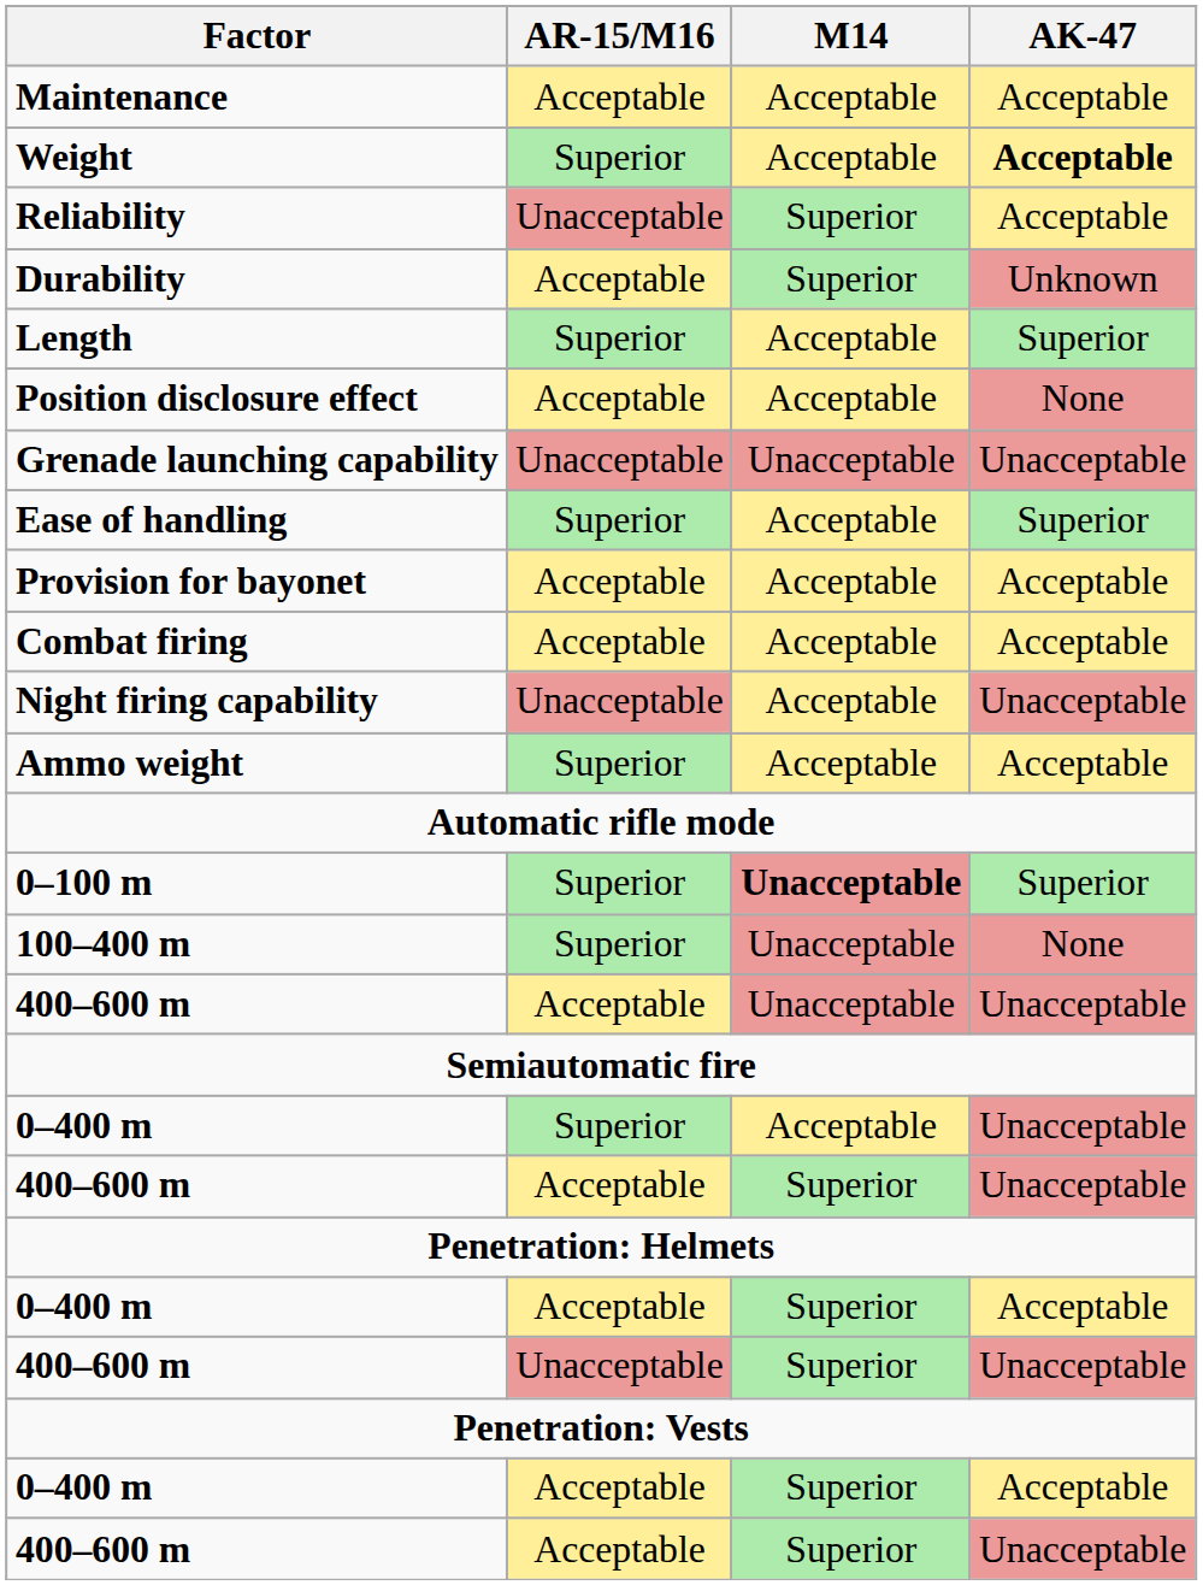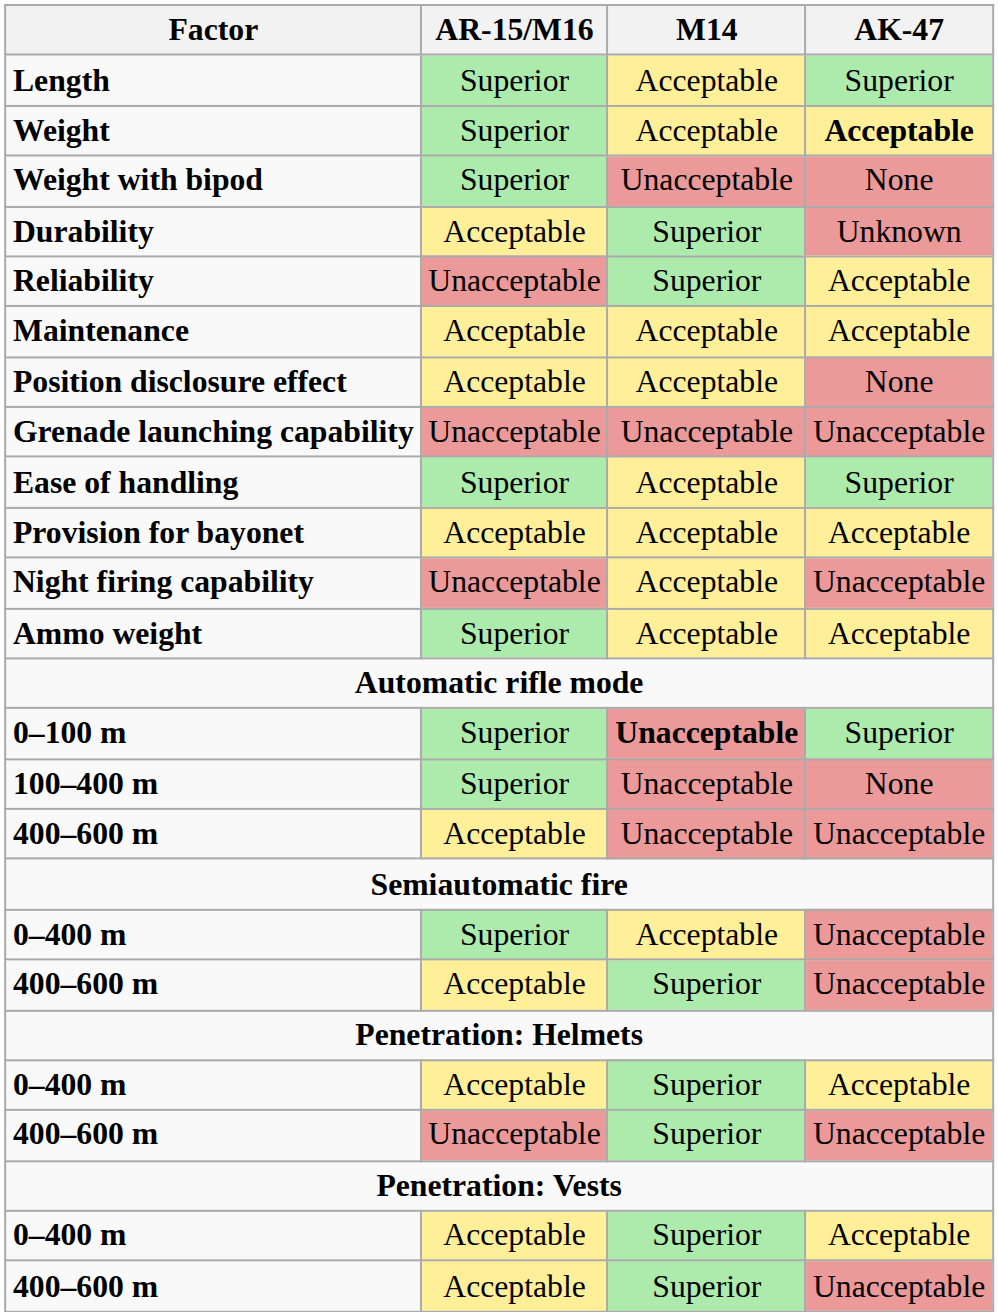rows swapped: Length <-> Maintenance
+ row: Weight with bipod | Superior | Unacceptable | None
rows swapped: Reliability <-> Durability
- row: Combat firing | Acceptable | Acceptable | Acceptable
